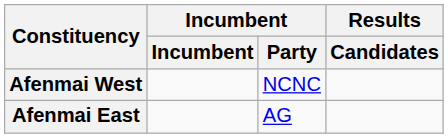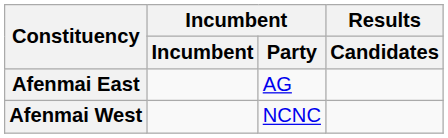rows swapped: Afenmai East <-> Afenmai West
